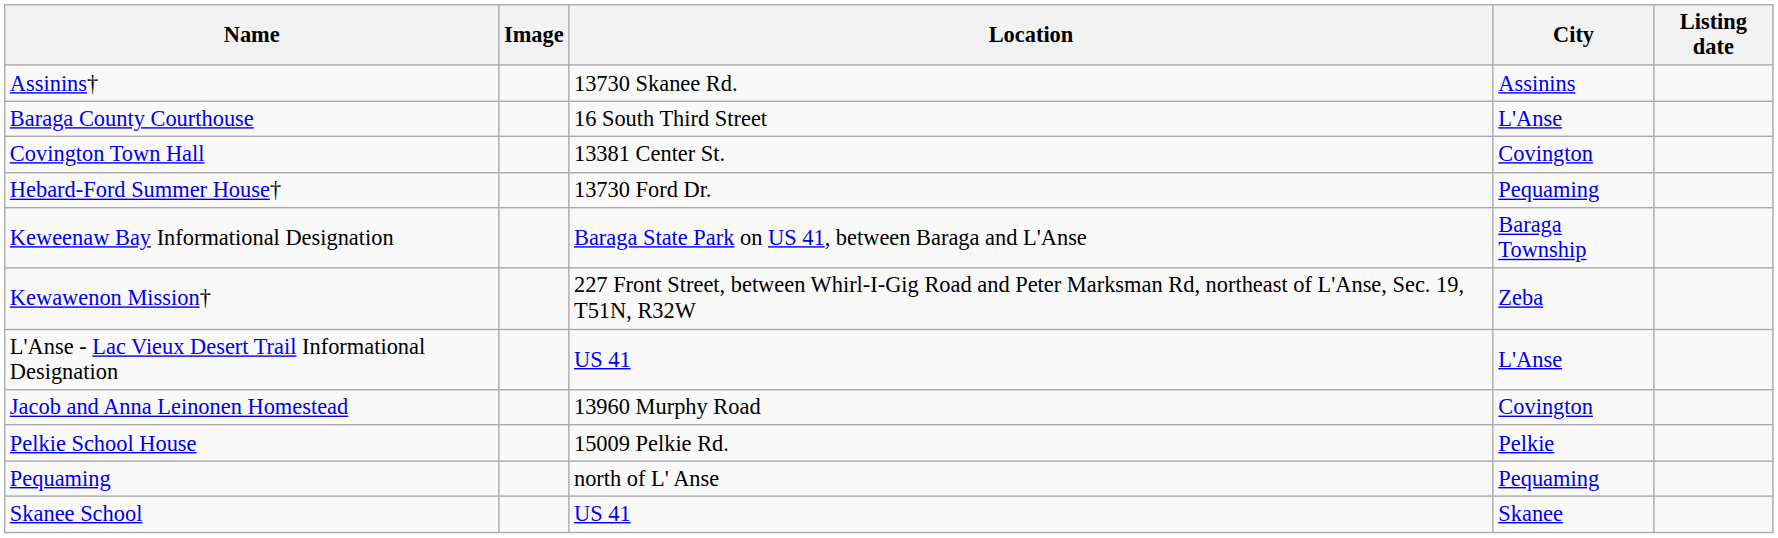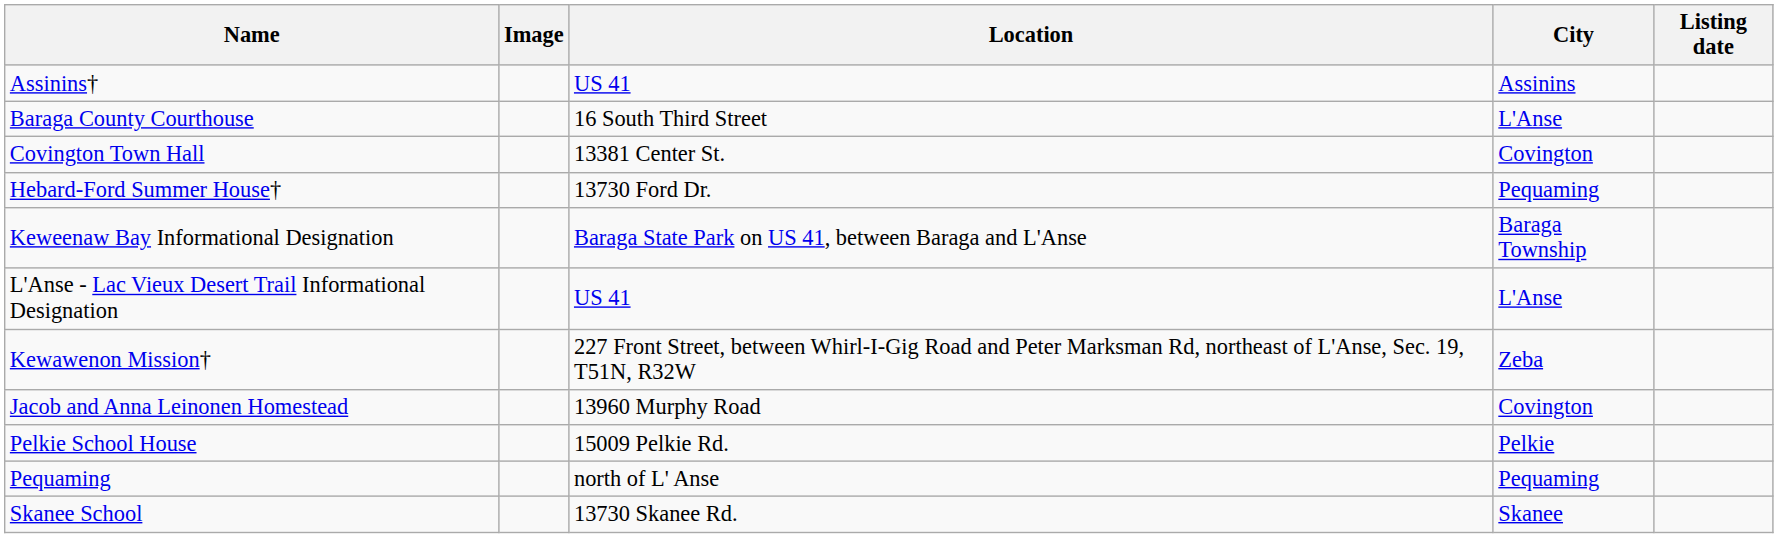Assinins† | Location: 13730 Skanee Rd. -> US 41
rows swapped: Kewawenon Mission† <-> L'Anse - Lac Vieux Desert Trail Informational Designation
Skanee School | Location: US 41 -> 13730 Skanee Rd.
